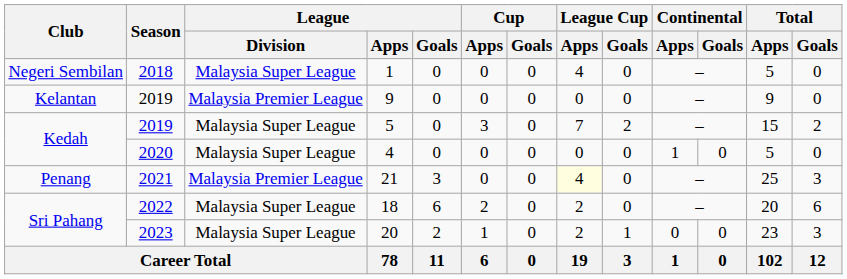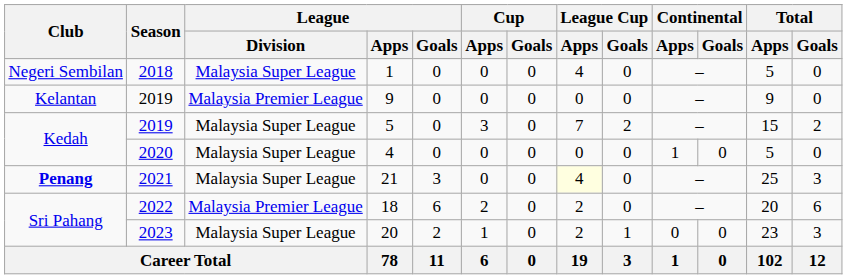21 | Club: normal -> bold
21 | League / Division: Malaysia Premier League -> Malaysia Super League
18 | League / Division: Malaysia Super League -> Malaysia Premier League
